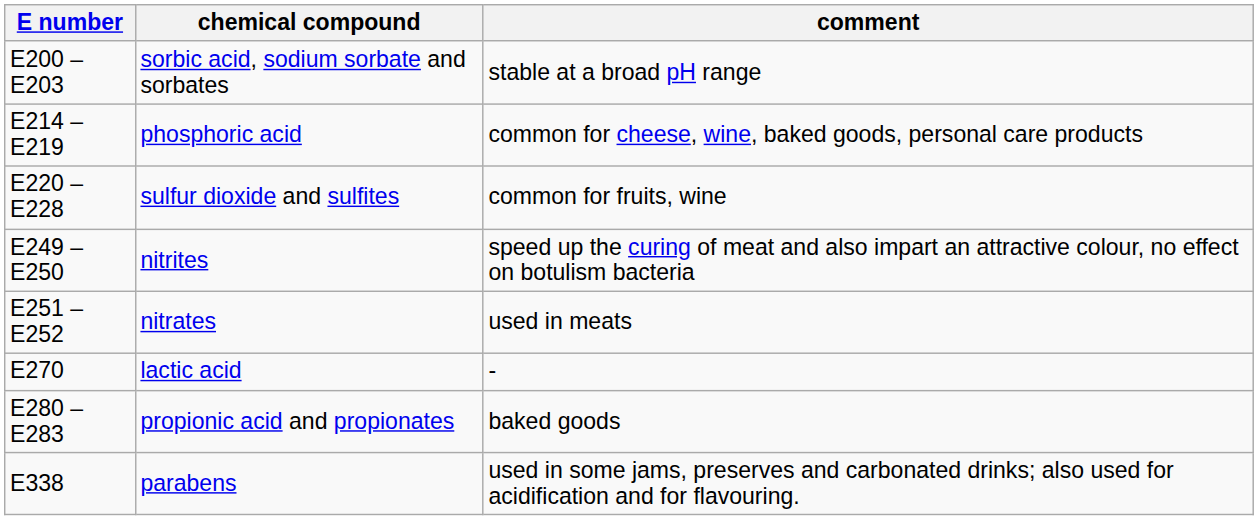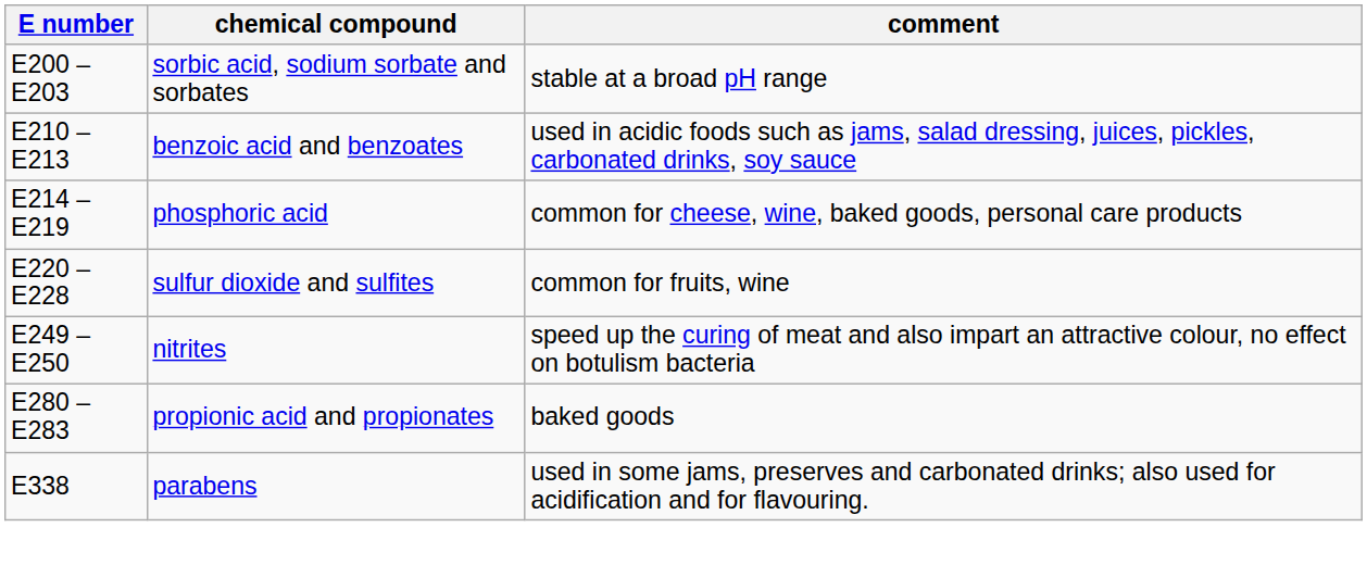+ row: E210 – E213 | benzoic acid and benzoates | used in acidic foods such as jams, salad dressing, juices, pickles, carbonated drinks, soy sauce
- row: E251 – E252 | nitrates | used in meats
- row: E270 | lactic acid | -
